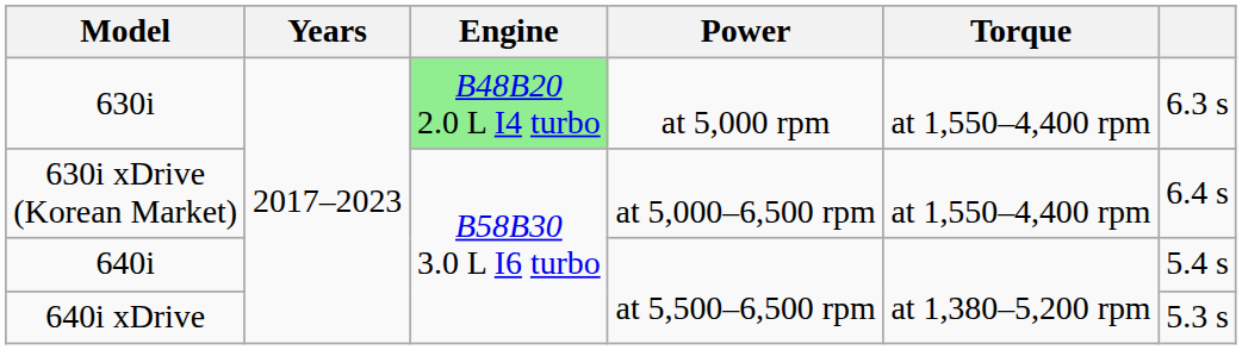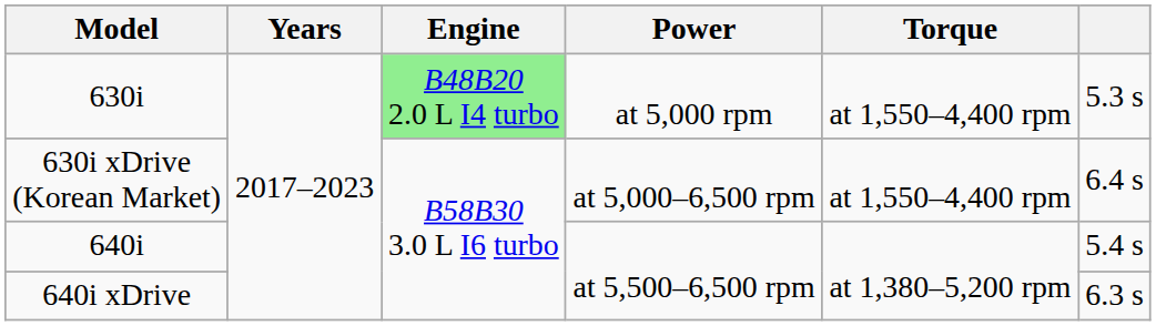630i | column 6: 6.3 s -> 5.3 s
640i xDrive | column 6: 5.3 s -> 6.3 s
